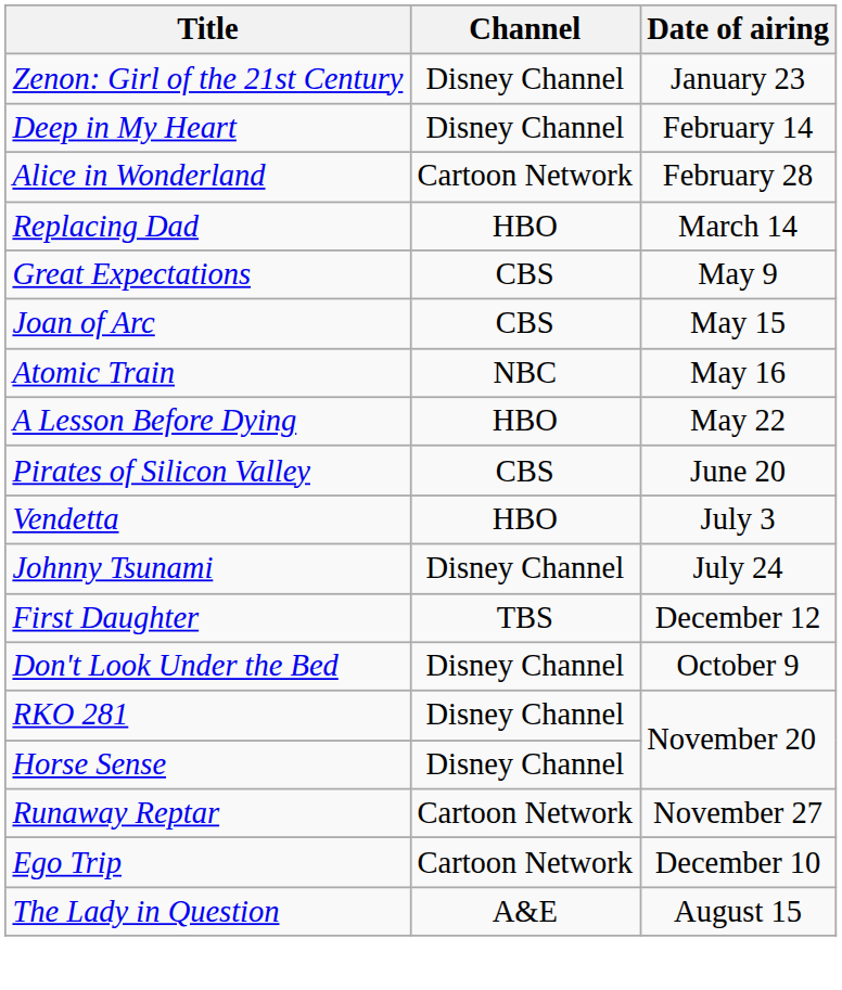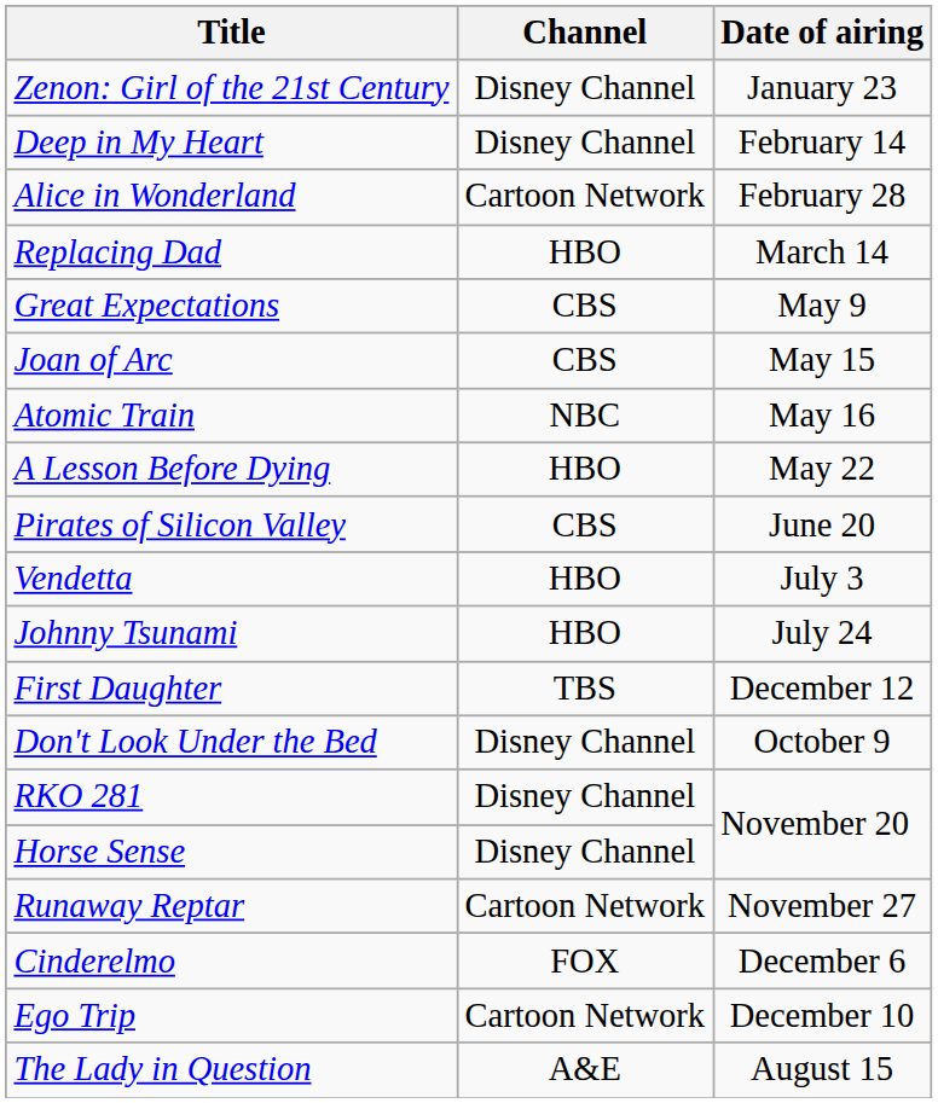Johnny Tsunami | Channel: Disney Channel -> HBO
+ row: Cinderelmo | FOX | December 6
